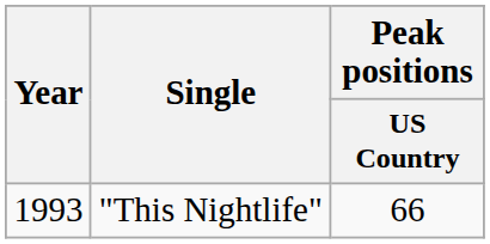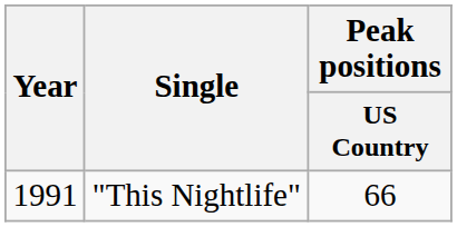"This Nightlife" | Year: 1993 -> 1991
